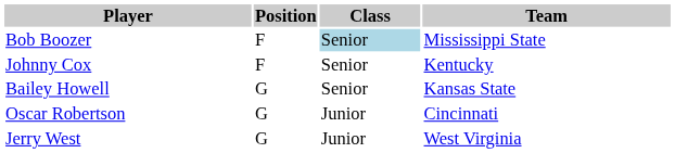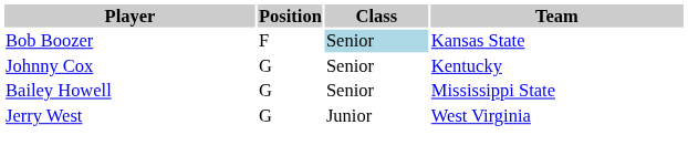Bob Boozer | Team: Mississippi State -> Kansas State
Johnny Cox | Position: F -> G
Bailey Howell | Team: Kansas State -> Mississippi State
- row: Oscar Robertson | G | Junior | Cincinnati
